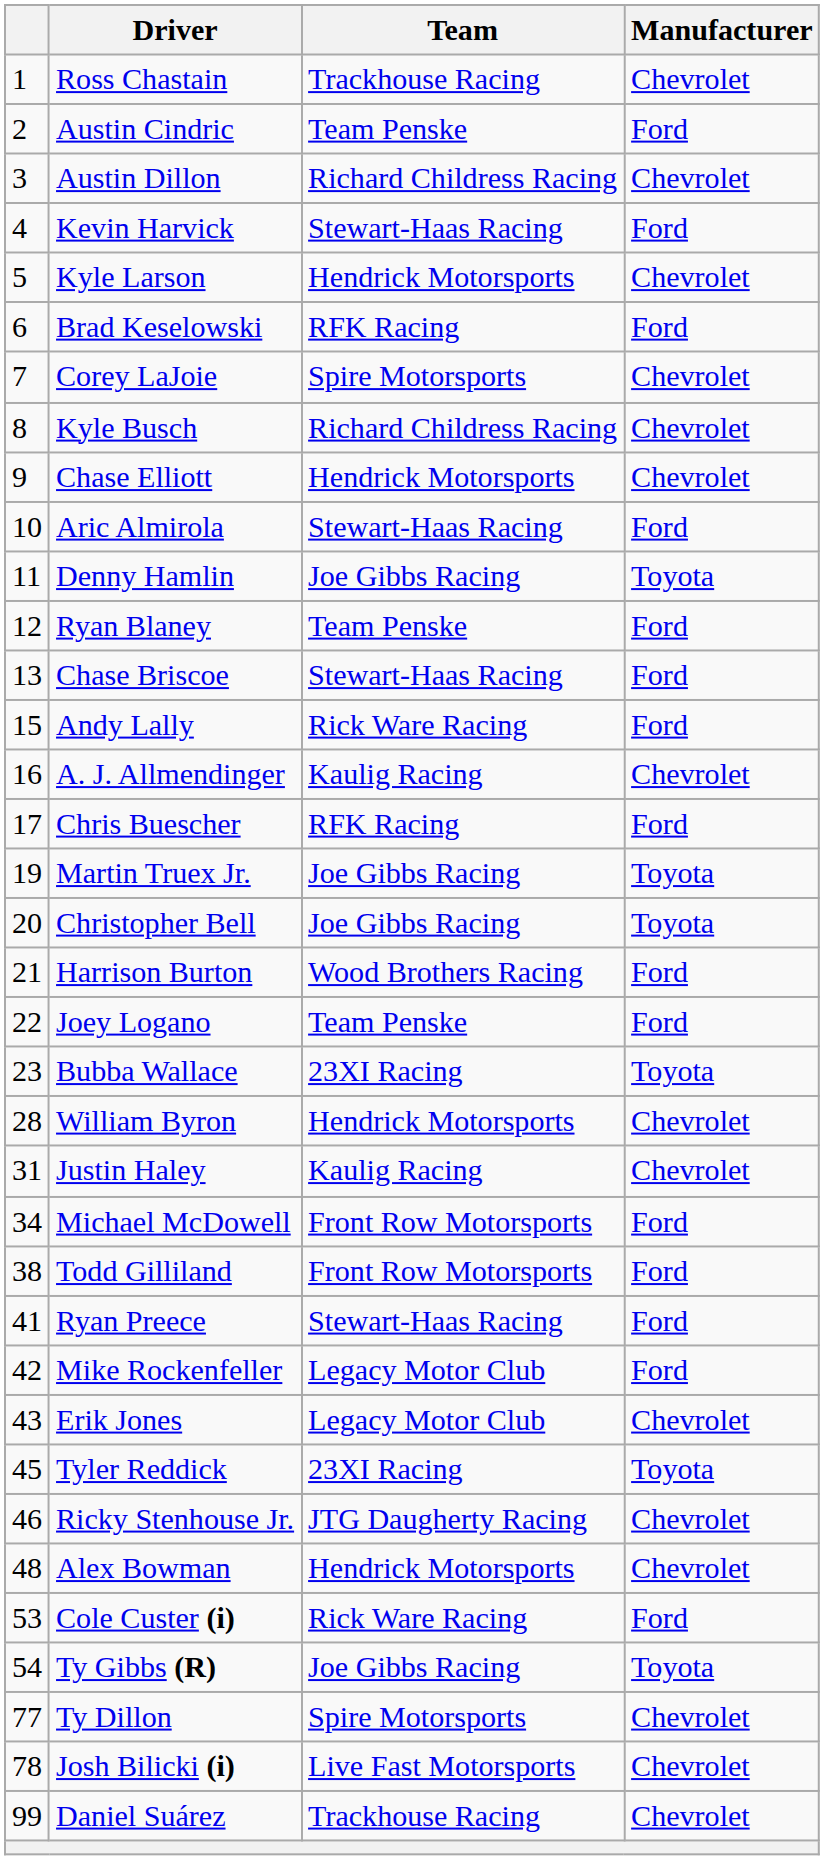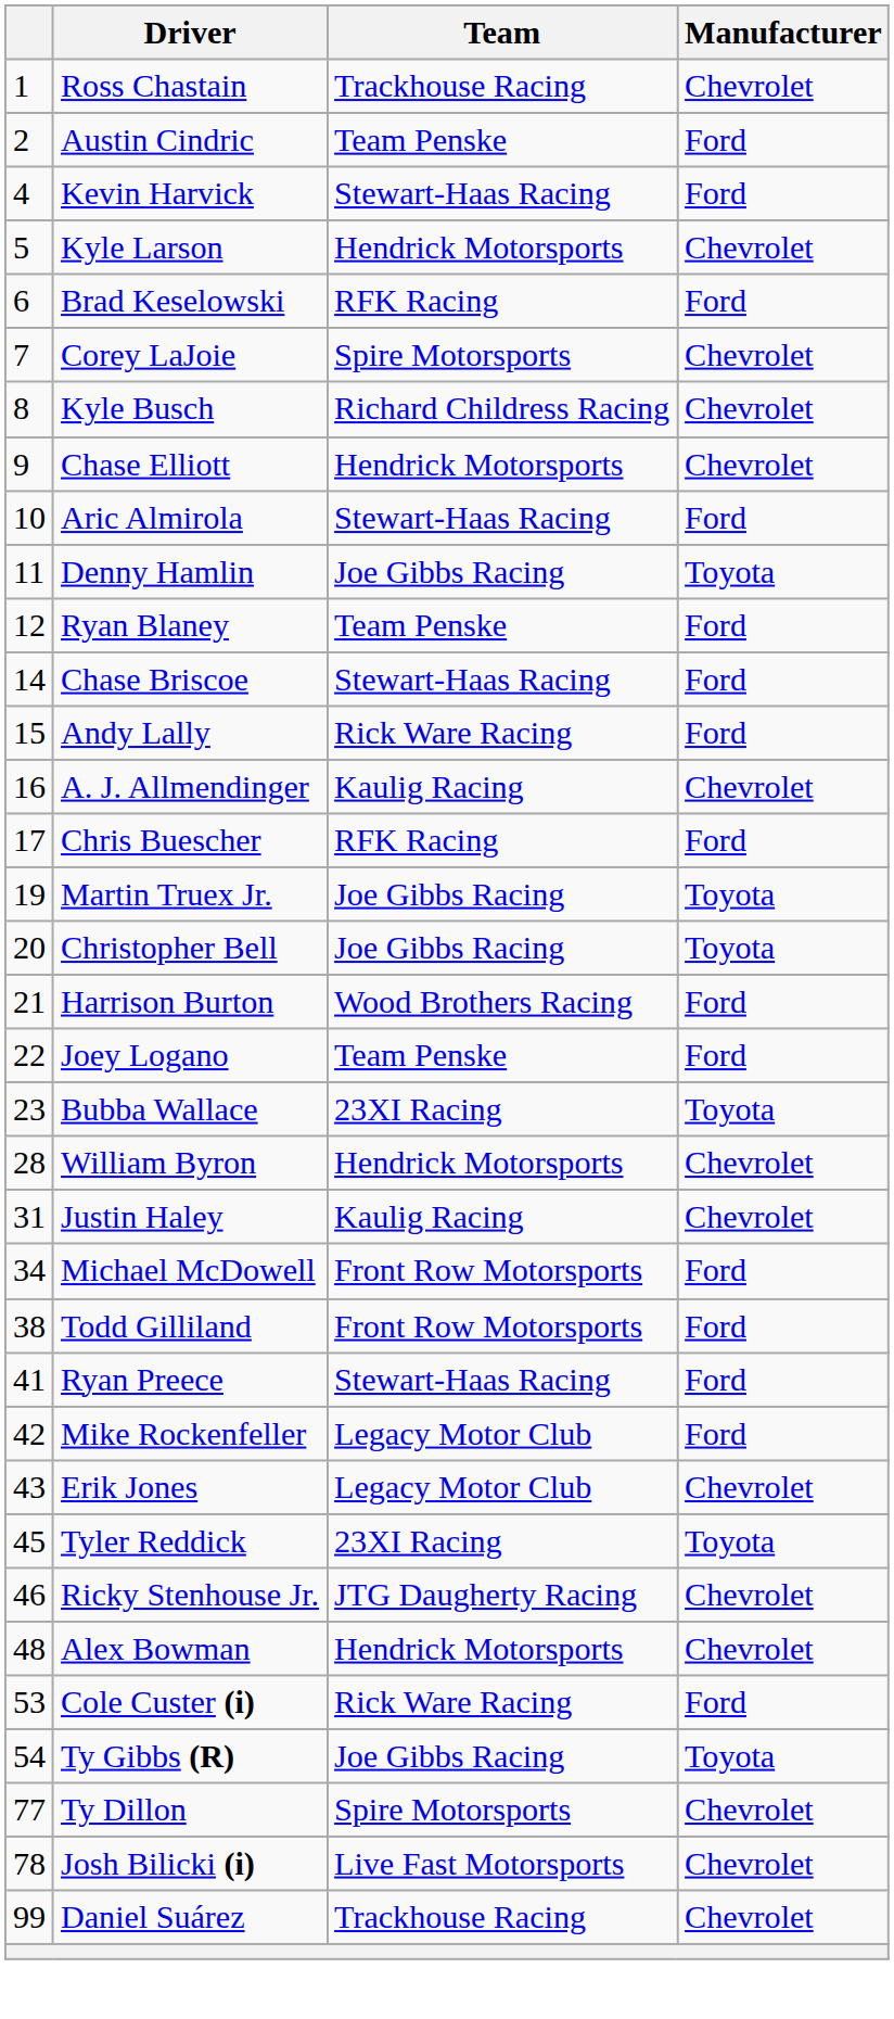- row: 3 | Austin Dillon | Richard Childress Racing | Chevrolet
Chase Briscoe | column 1: 13 -> 14
